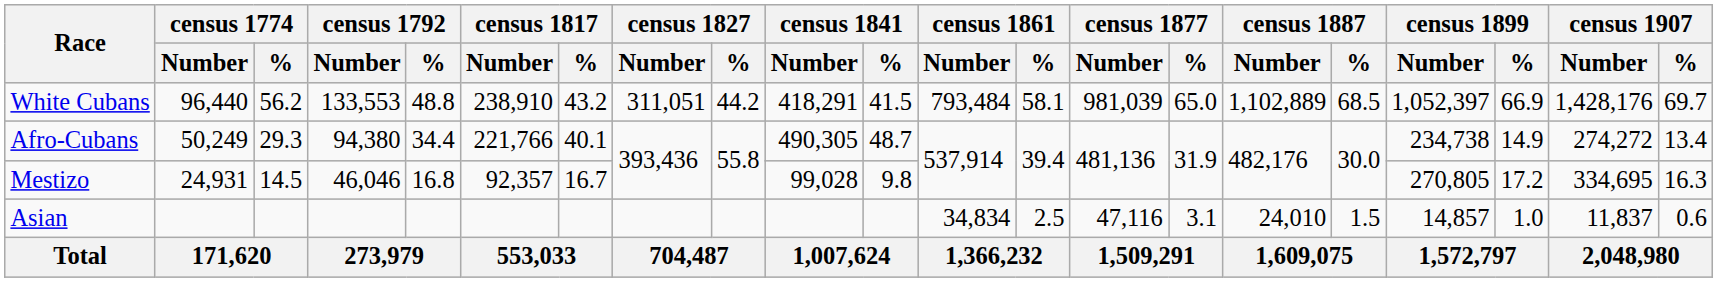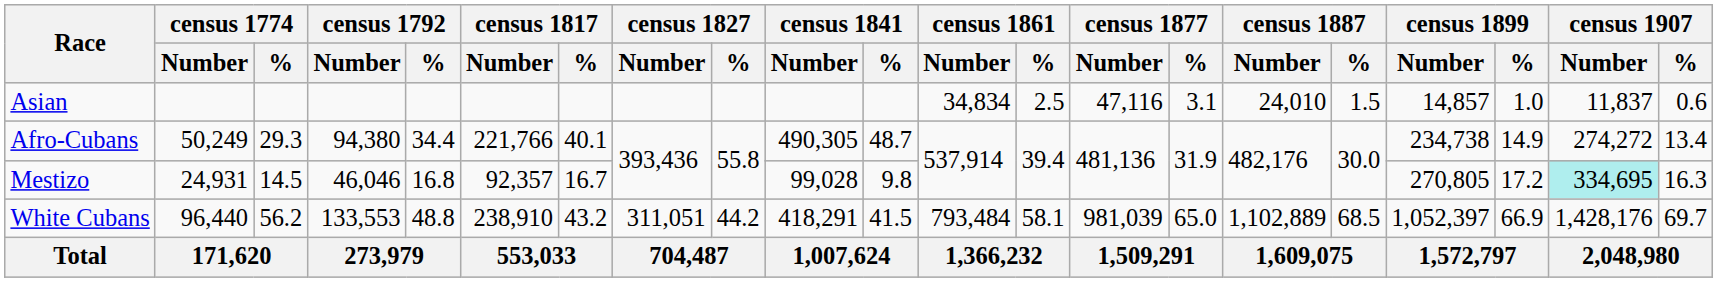rows swapped: White Cubans <-> Asian
Mestizo | census 1907 / Number: no background -> paleturquoise background
